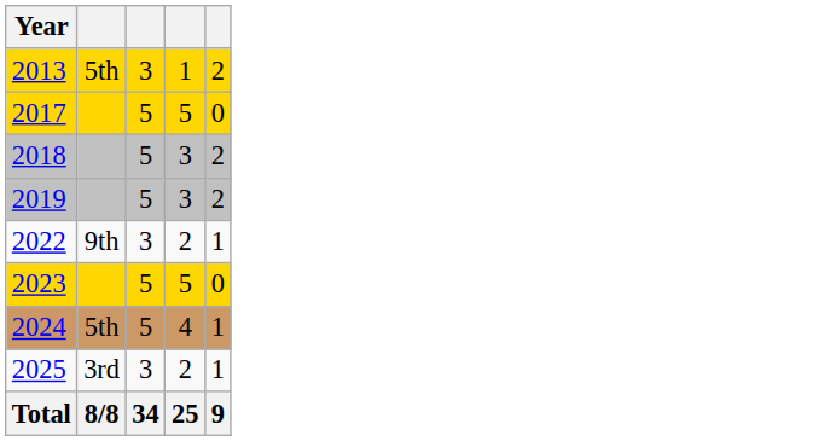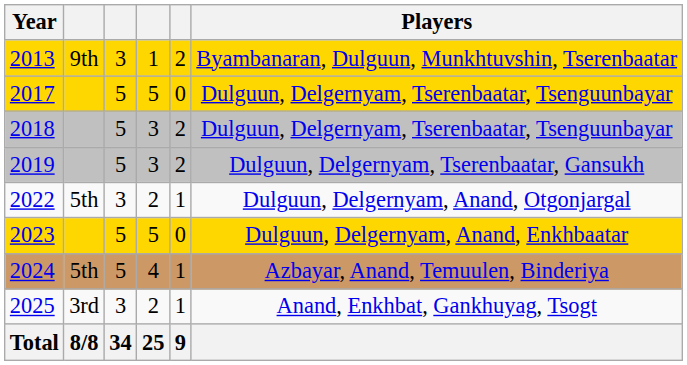+ column: Players | Byambanaran, Dulguun, Munkhtuvshin, Tserenbaatar | Dulguun, Delgernyam, Tserenbaatar, Tsenguunbayar | Dulguun, Delgernyam, Tserenbaatar, Tsenguunbayar | Dulguun, Delgernyam, Tserenbaatar, Gansukh | Dulguun, Delgernyam, Anand, Otgonjargal | Dulguun, Delgernyam, Anand, Enkhbaatar | Azbayar, Anand, Temuulen, Binderiya | Anand, Enkhbat, Gankhuyag, Tsogt
2013 | column 2: 5th -> 9th
2022 | column 2: 9th -> 5th
